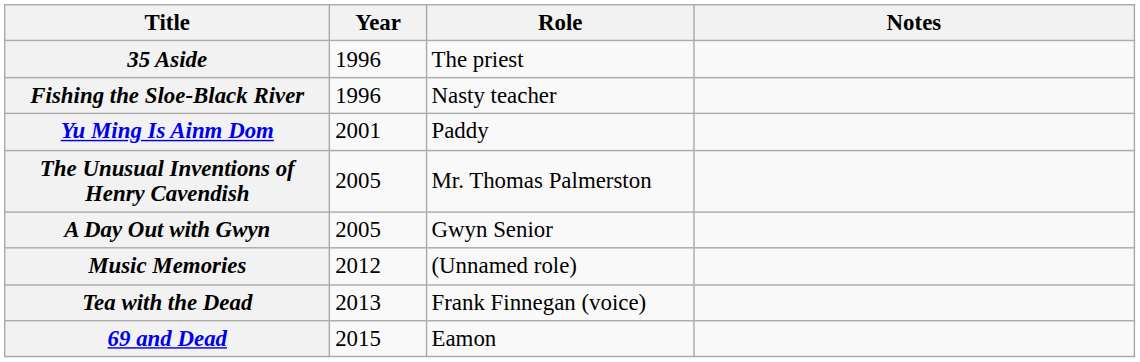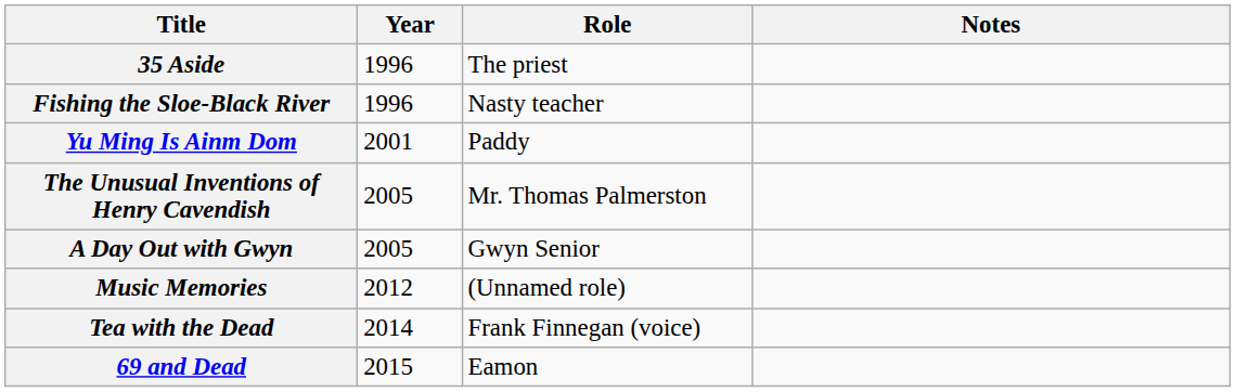Tea with the Dead | Year: 2013 -> 2014
